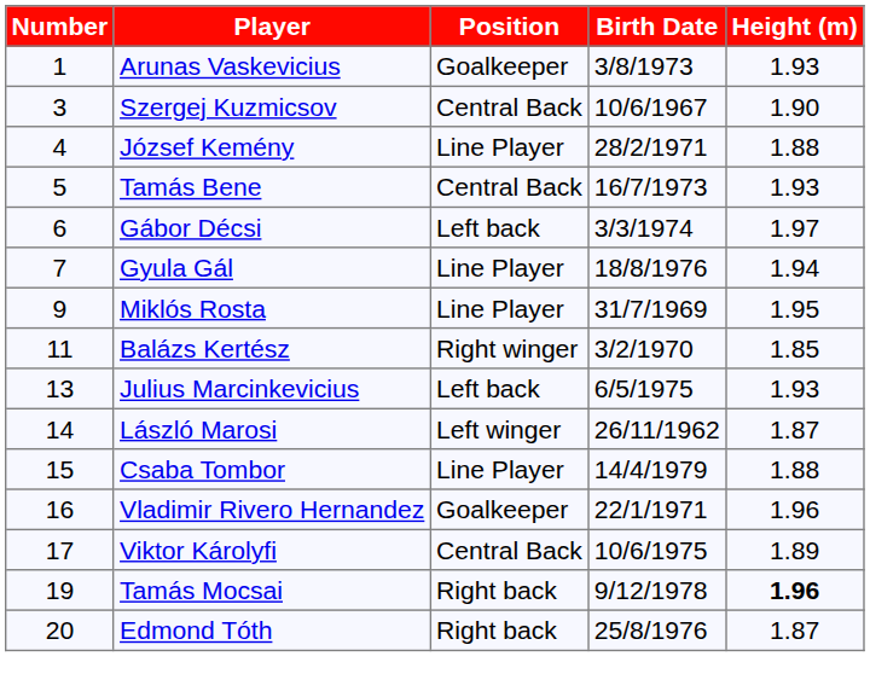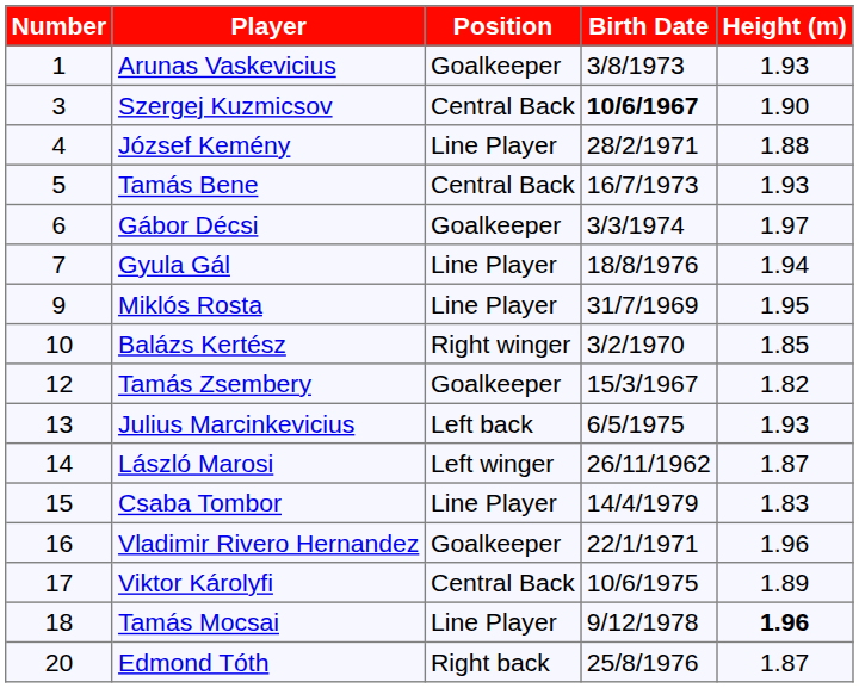Szergej Kuzmicsov | Birth Date: normal -> bold
Gábor Décsi | Position: Left back -> Goalkeeper
Balázs Kertész | Number: 11 -> 10
+ row: 12 | Tamás Zsembery | Goalkeeper | 15/3/1967 | 1.82
Csaba Tombor | Height (m): 1.88 -> 1.83
Tamás Mocsai | Number: 19 -> 18
Tamás Mocsai | Position: Right back -> Line Player
